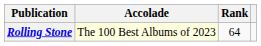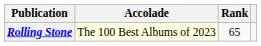Rolling Stone | Rank: 64 -> 65
